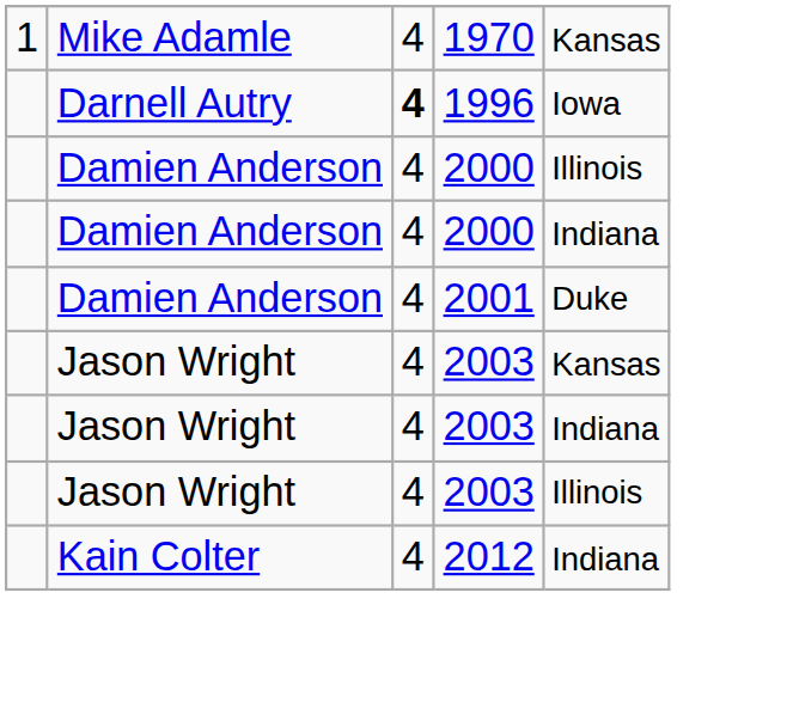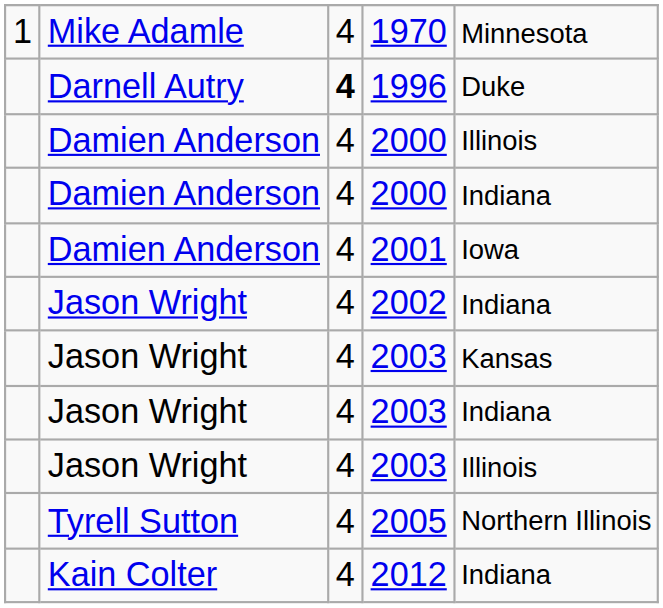1970 | column 5: Kansas -> Minnesota
1996 | column 5: Iowa -> Duke
2001 | column 5: Duke -> Iowa
+ row: Jason Wright | 4 | 2002 | Indiana
+ row: Tyrell Sutton | 4 | 2005 | Northern Illinois
